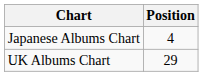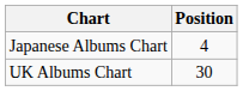UK Albums Chart | Position: 29 -> 30
